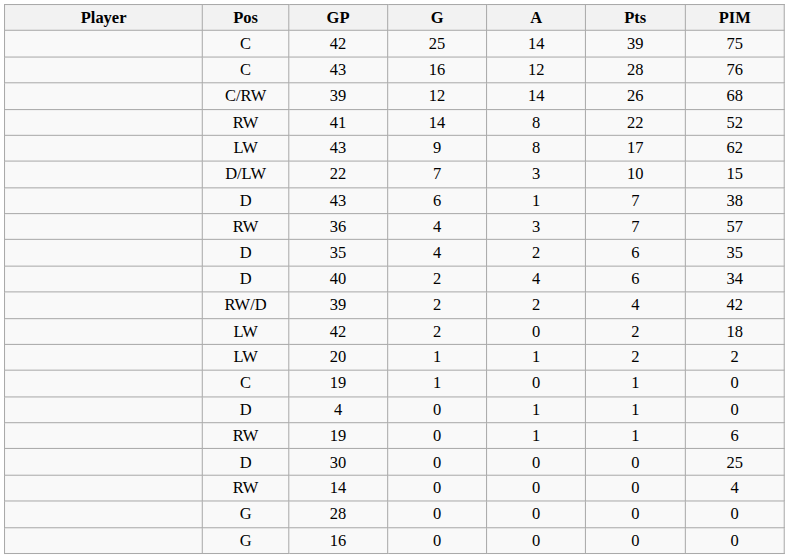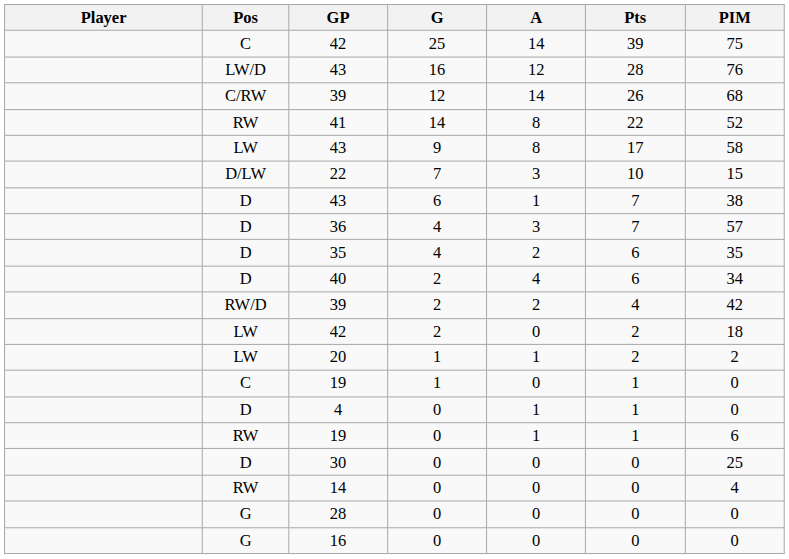43 / 16 | Pos: C -> LW/D
43 / 9 | PIM: 62 -> 58
36 | Pos: RW -> D
